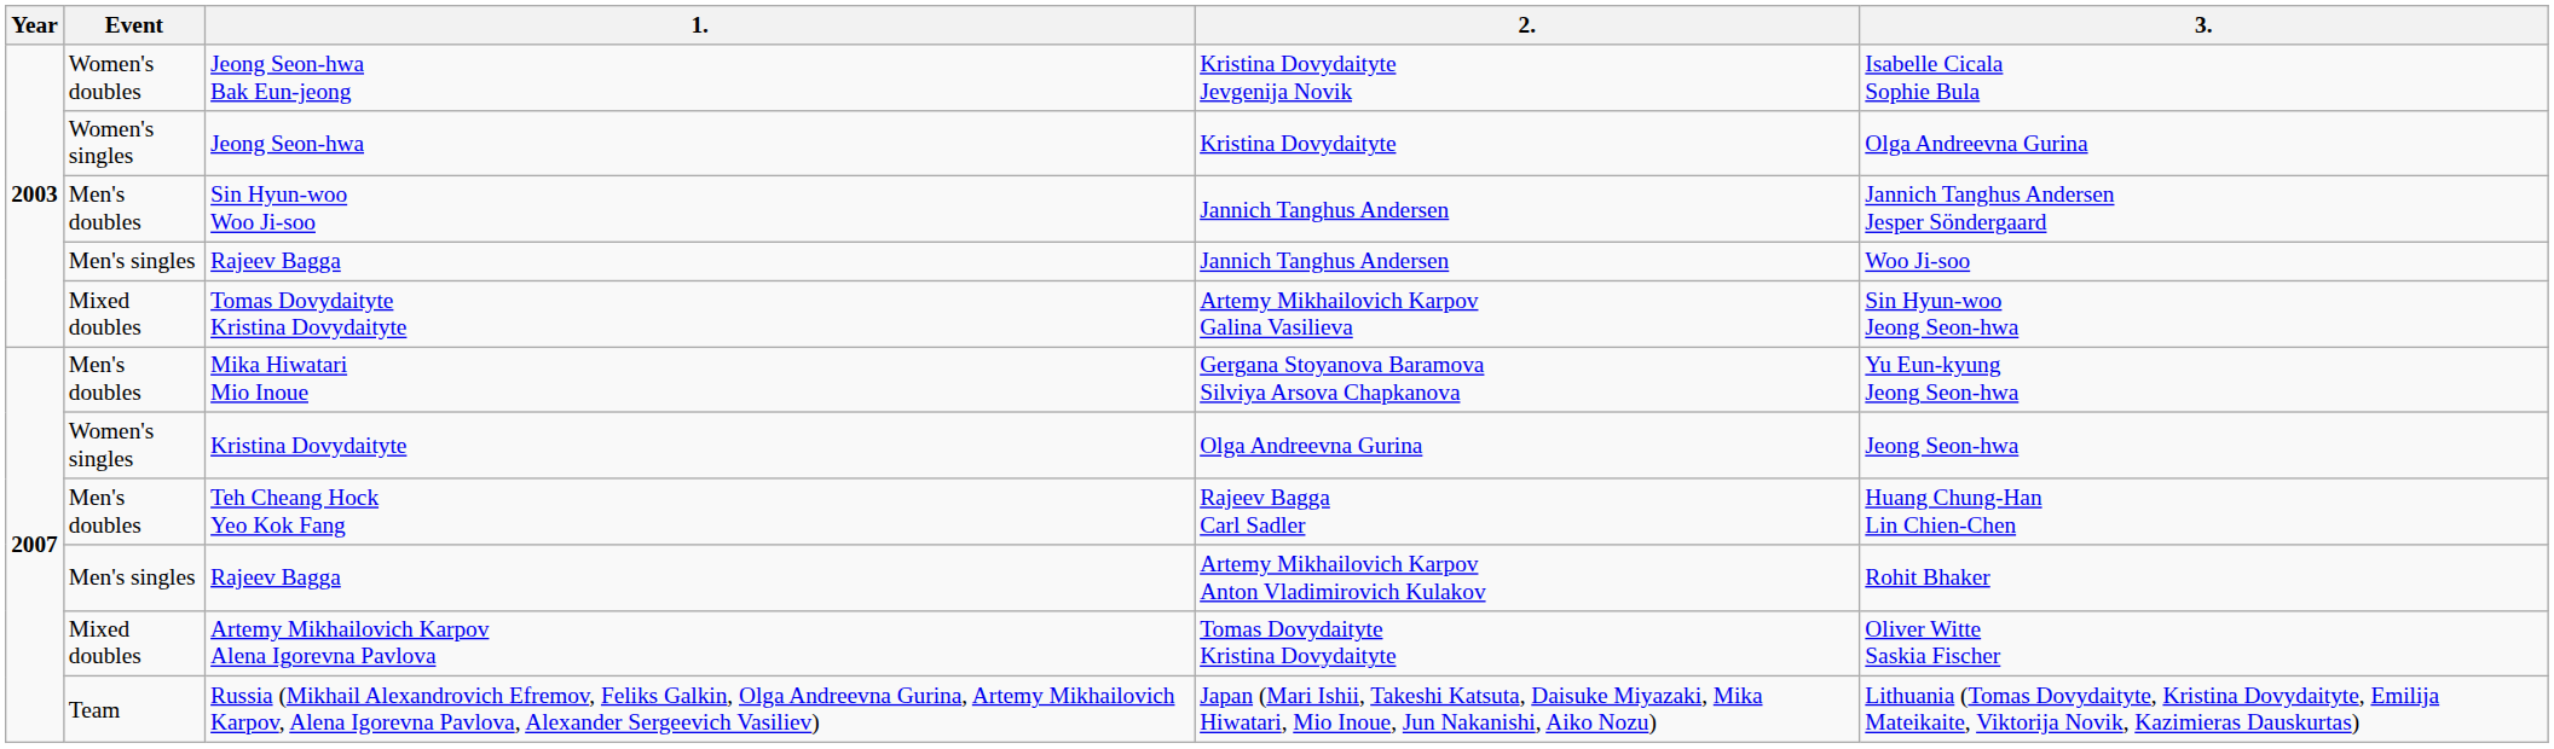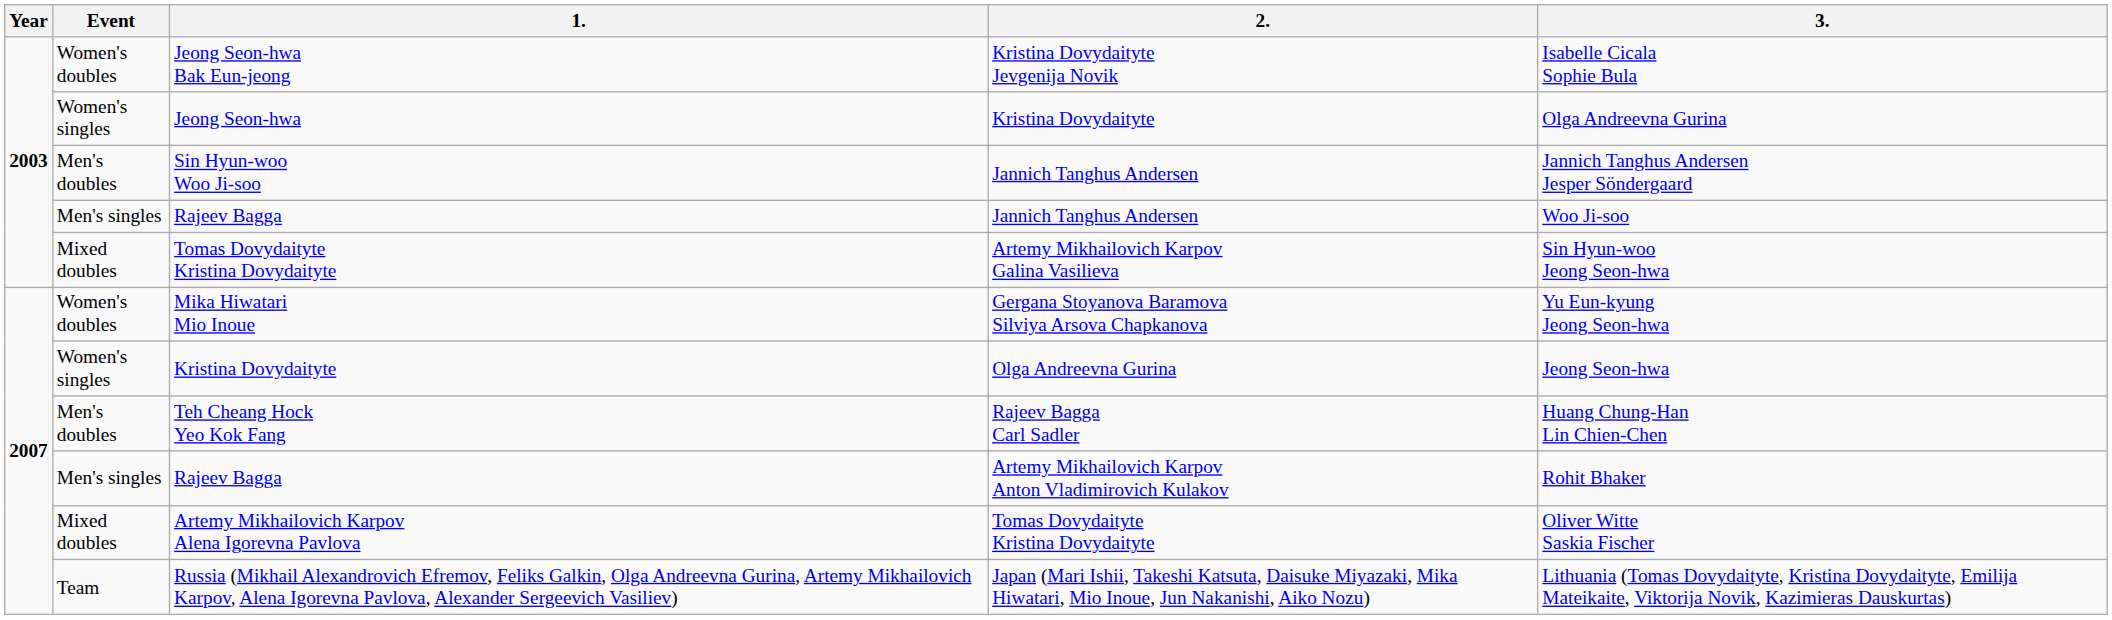Mika Hiwatari Mio Inoue | Event: Men's doubles -> Women's doubles
